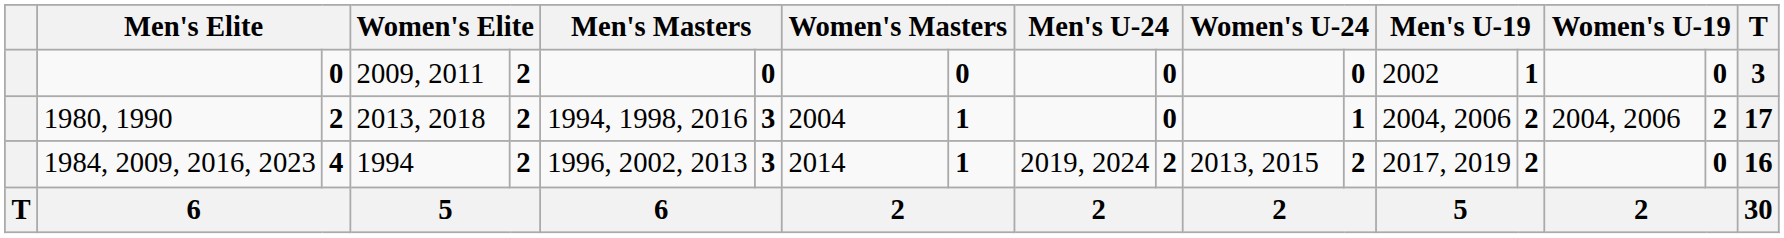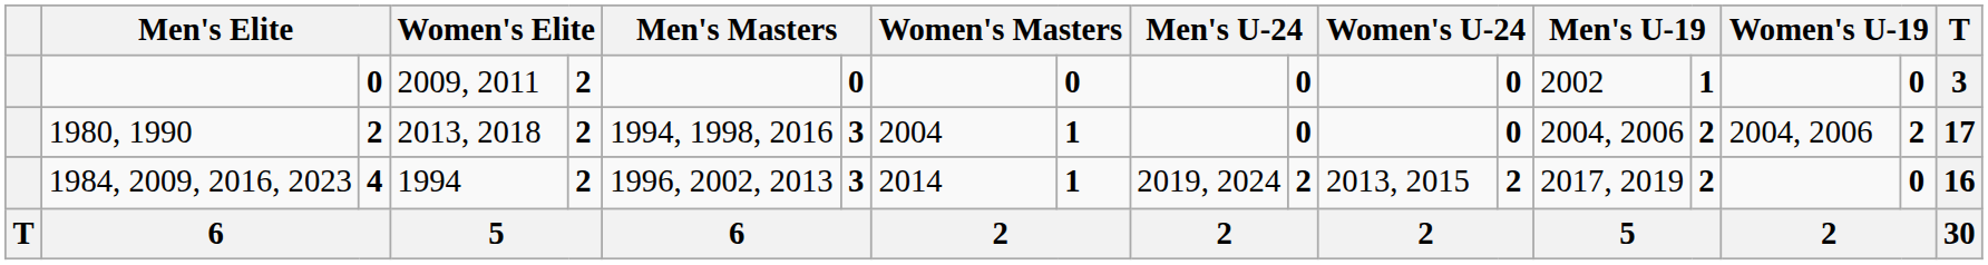1980, 1990 | column 13: 1 -> 0
